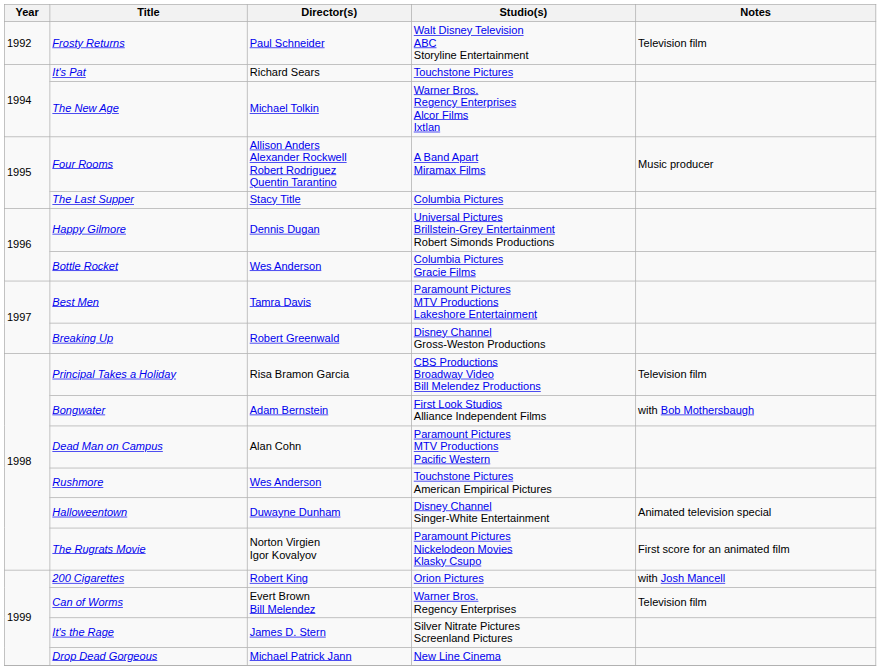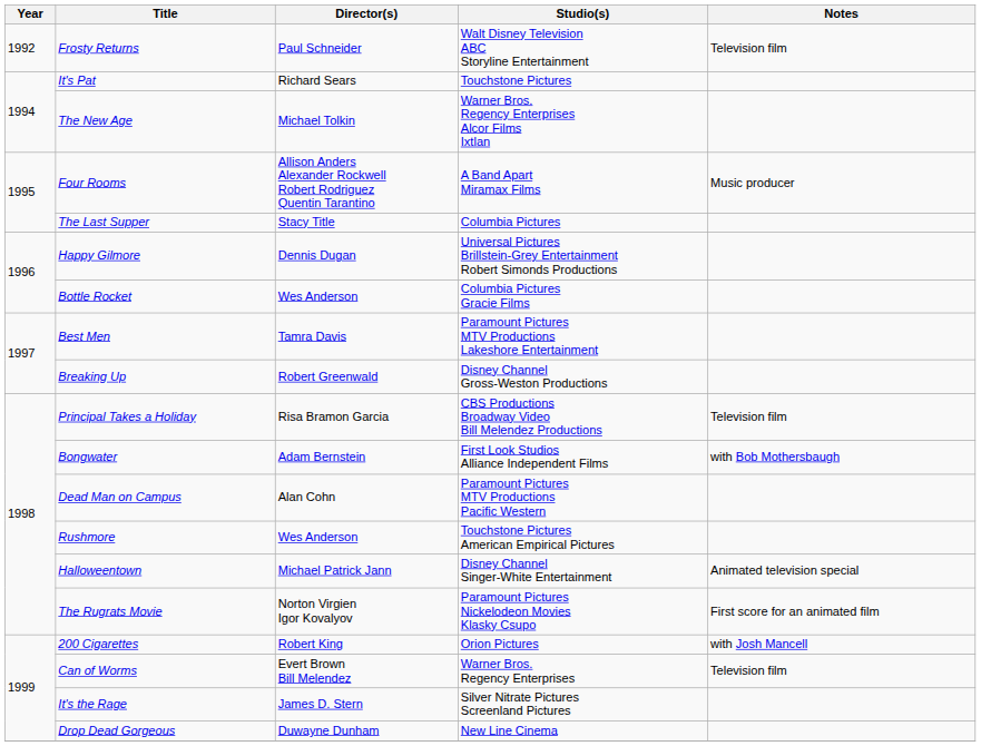Halloweentown | Director(s): Duwayne Dunham -> Michael Patrick Jann
Drop Dead Gorgeous | Director(s): Michael Patrick Jann -> Duwayne Dunham
